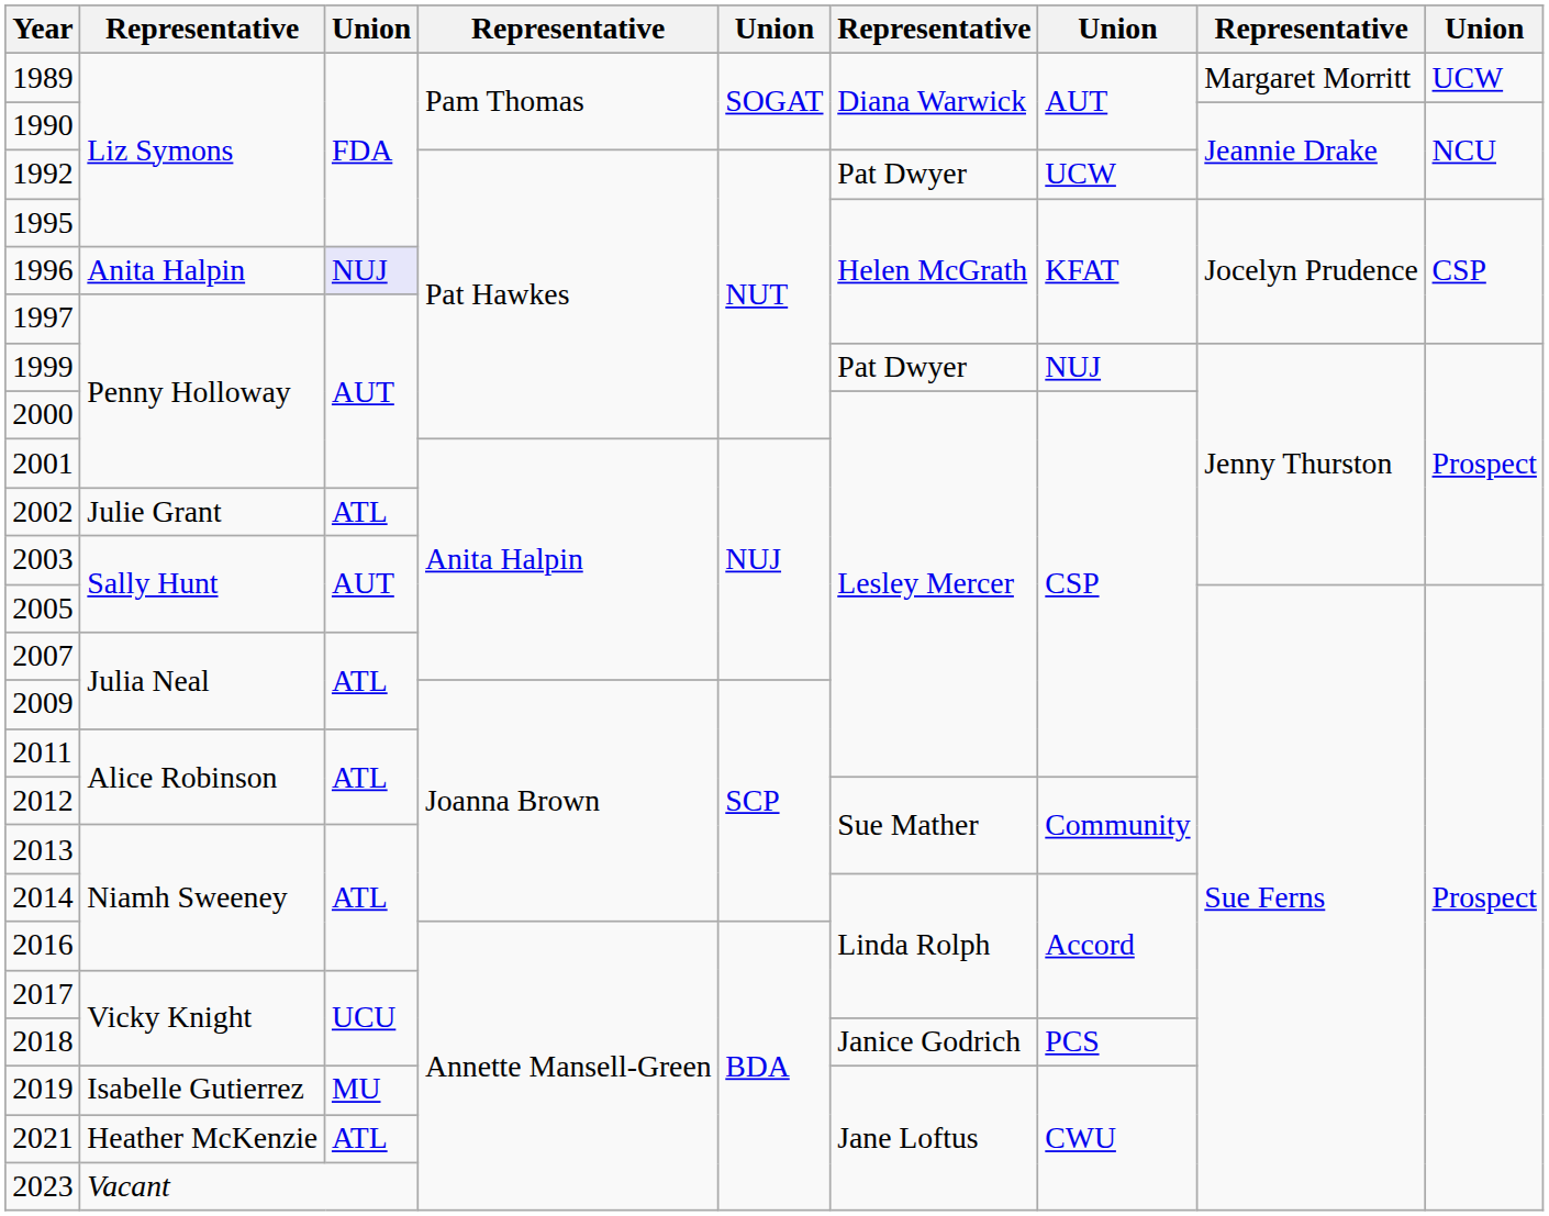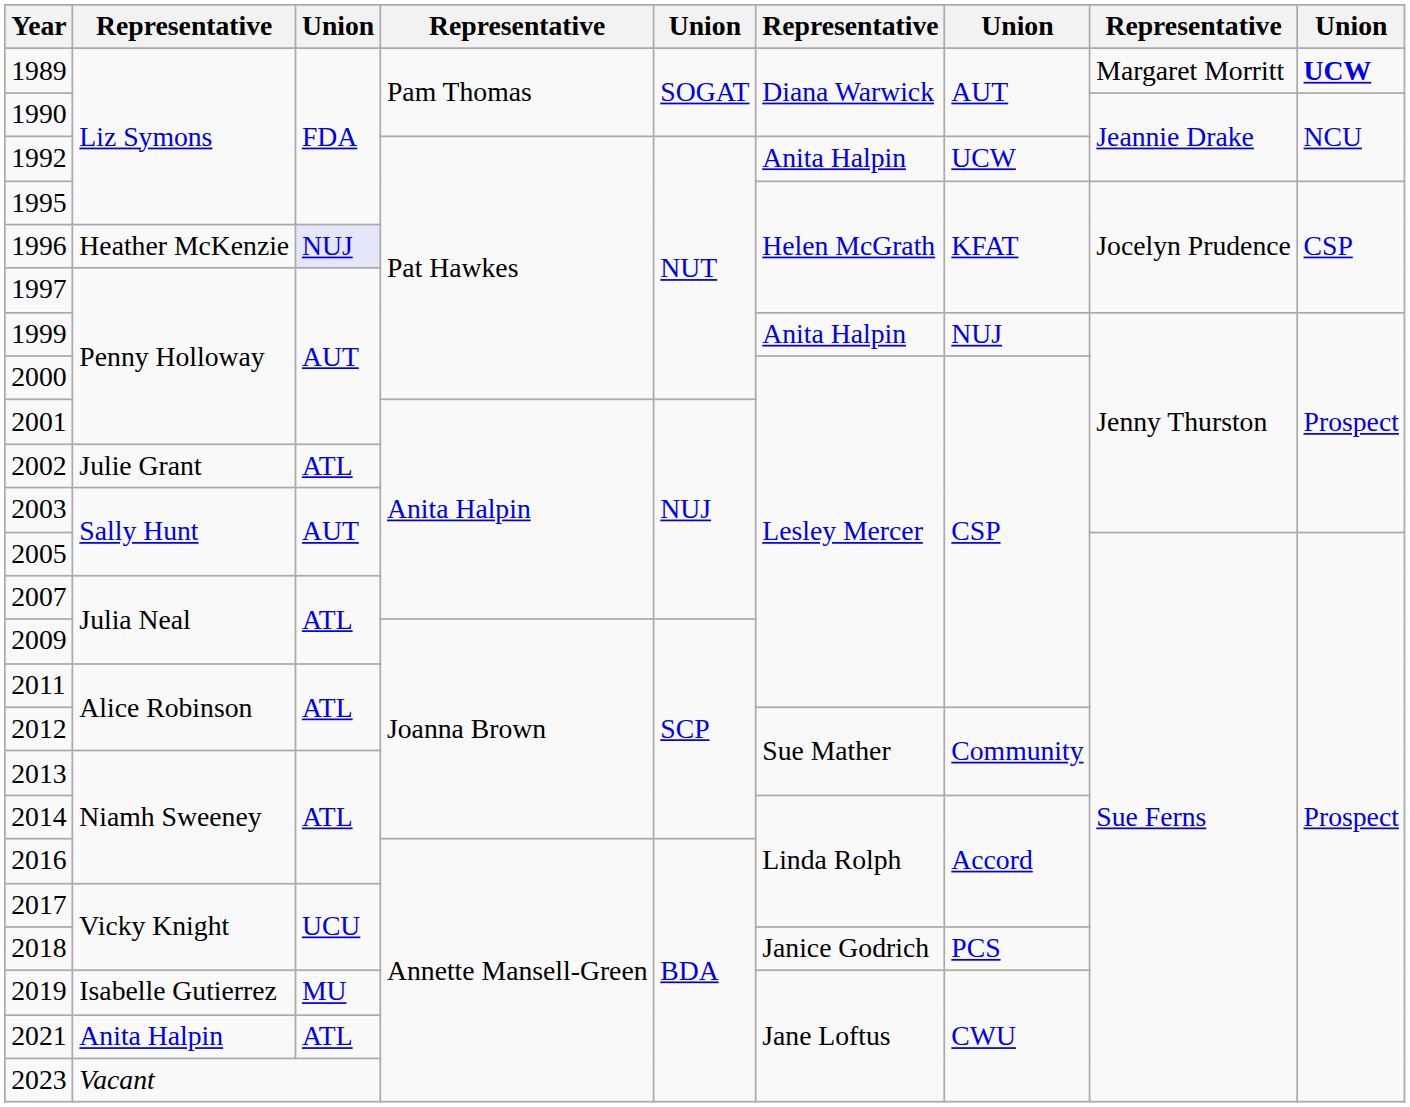1989 | column 9: normal -> bold
1992 | column 6: Pat Dwyer -> Anita Halpin
1996 | column 2: Anita Halpin -> Heather McKenzie
1999 | column 6: Pat Dwyer -> Anita Halpin
2021 | column 2: Heather McKenzie -> Anita Halpin
